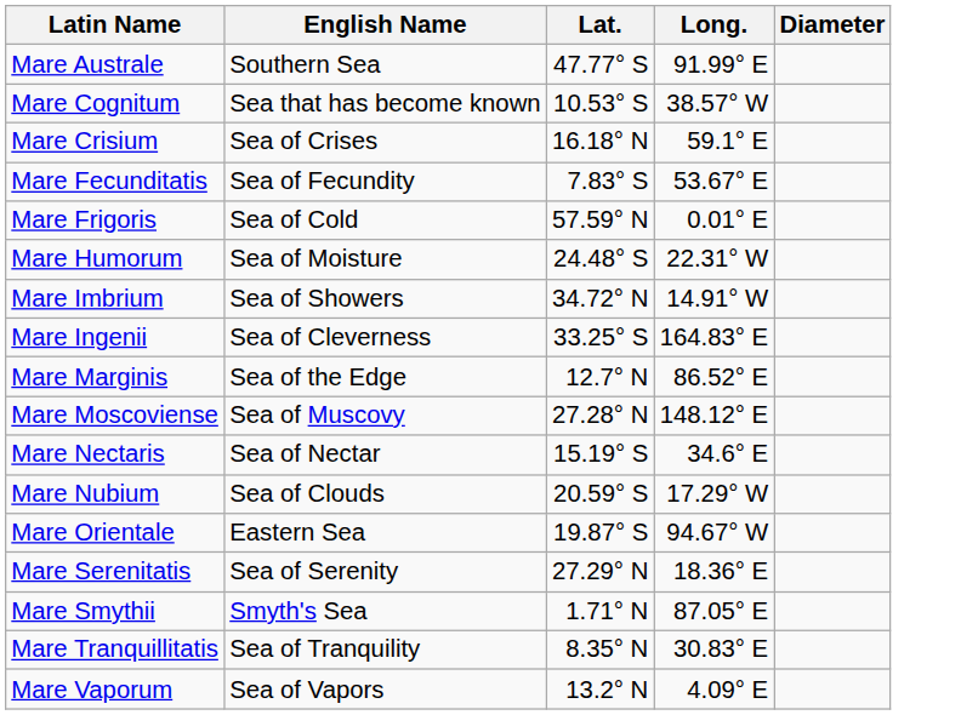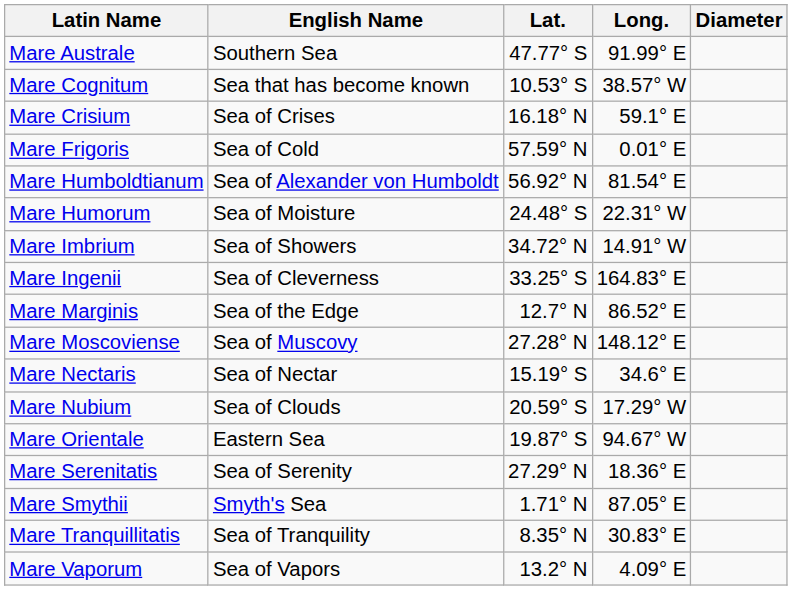- row: Mare Fecunditatis | Sea of Fecundity | 7.83° S | 53.67° E
+ row: Mare Humboldtianum | Sea of Alexander von Humboldt | 56.92° N | 81.54° E
